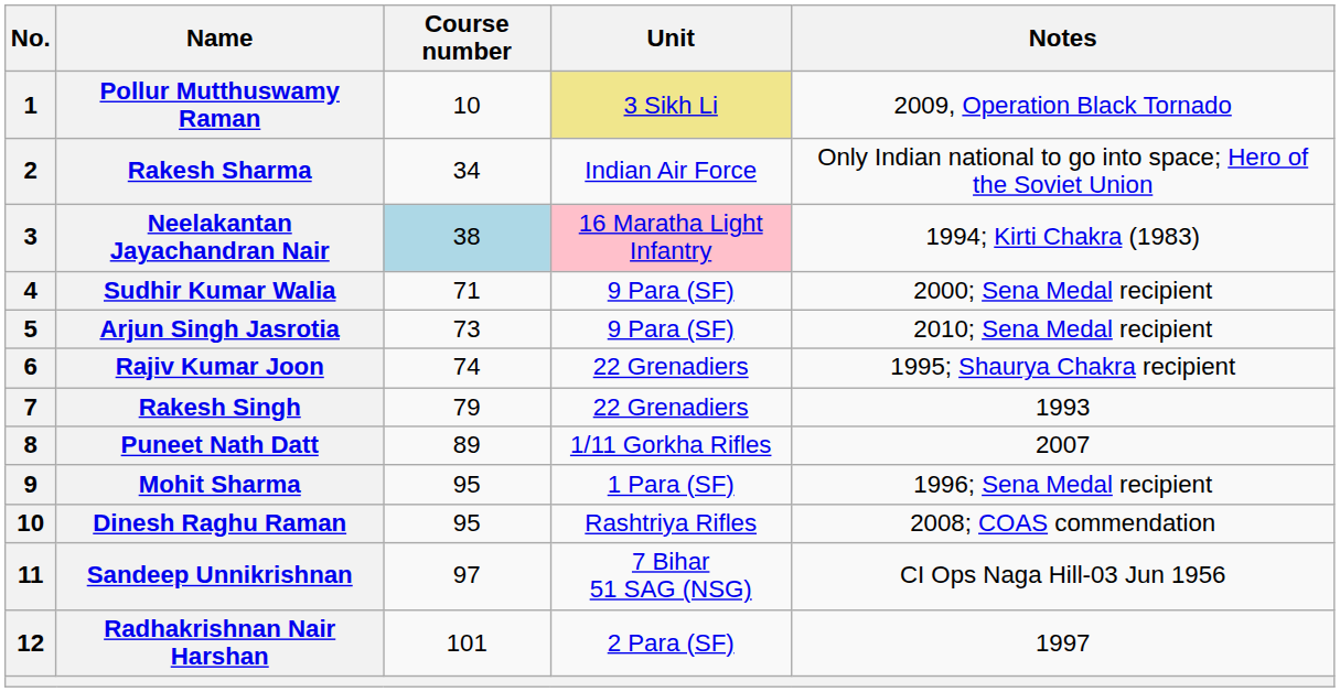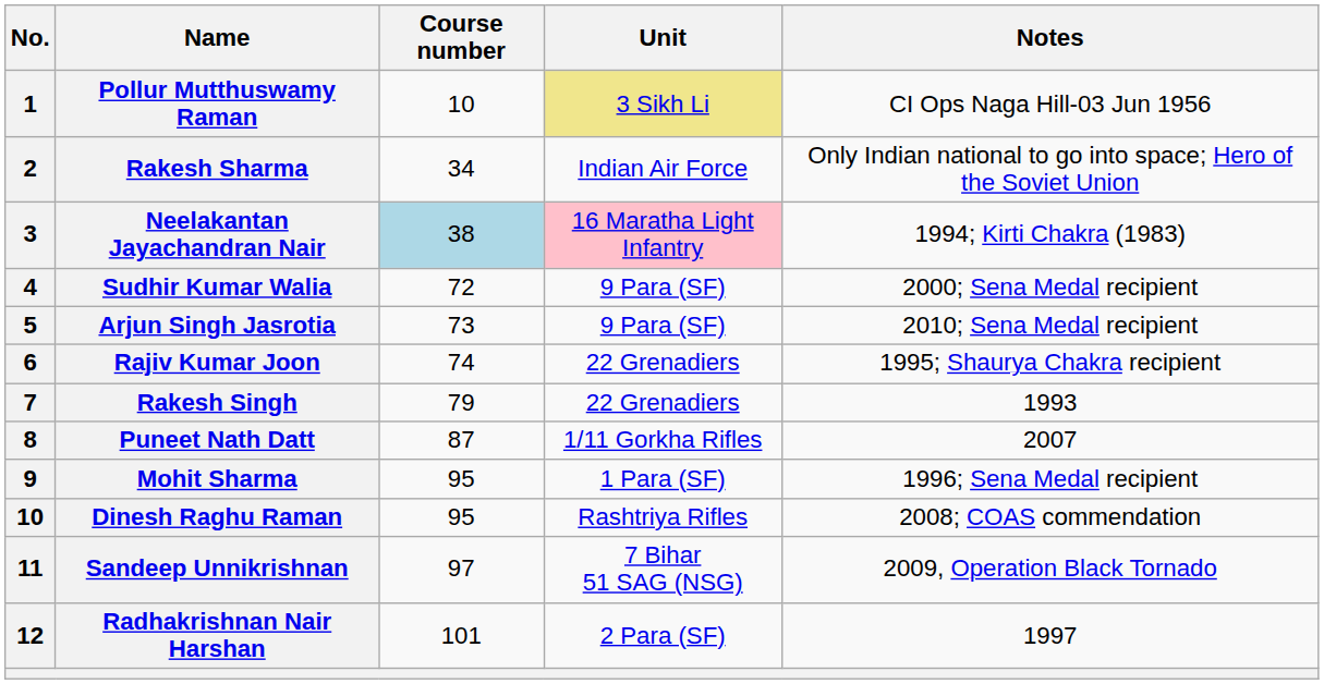Pollur Mutthuswamy Raman | Notes: 2009, Operation Black Tornado -> CI Ops Naga Hill-03 Jun 1956
Sudhir Kumar Walia | Course number: 71 -> 72
Puneet Nath Datt | Course number: 89 -> 87
Sandeep Unnikrishnan | Notes: CI Ops Naga Hill-03 Jun 1956 -> 2009, Operation Black Tornado
